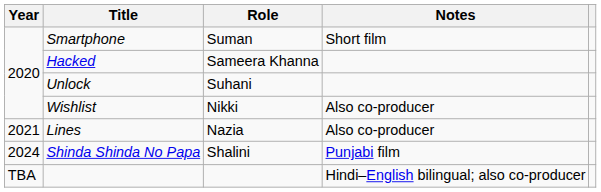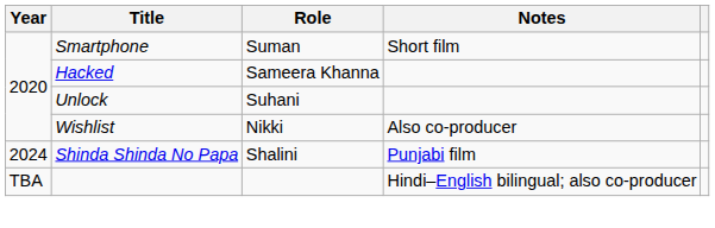- row: 2021 | Lines | Nazia | Also co-producer
